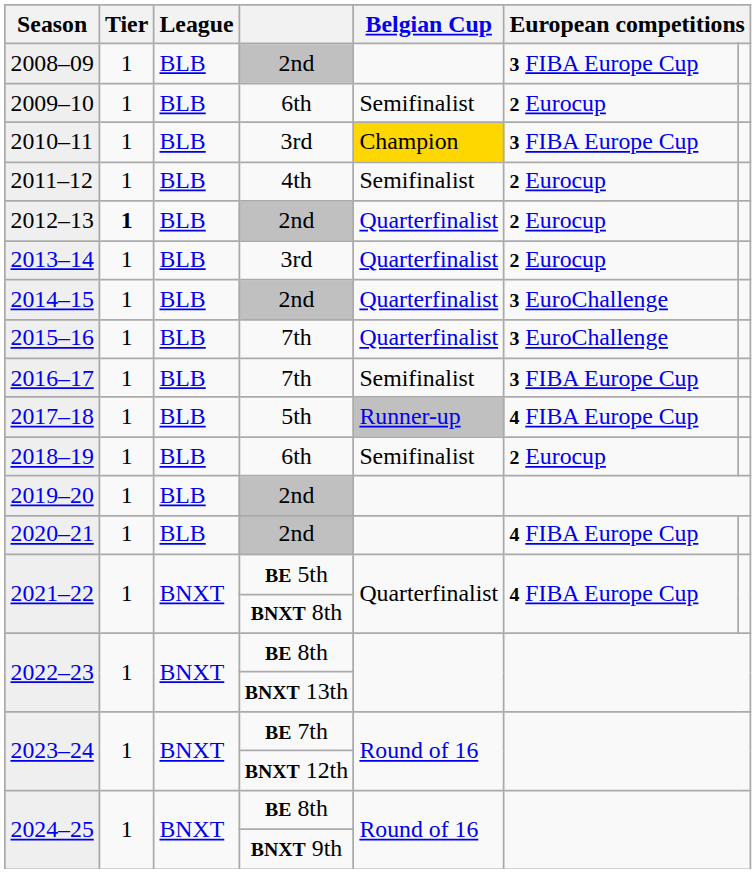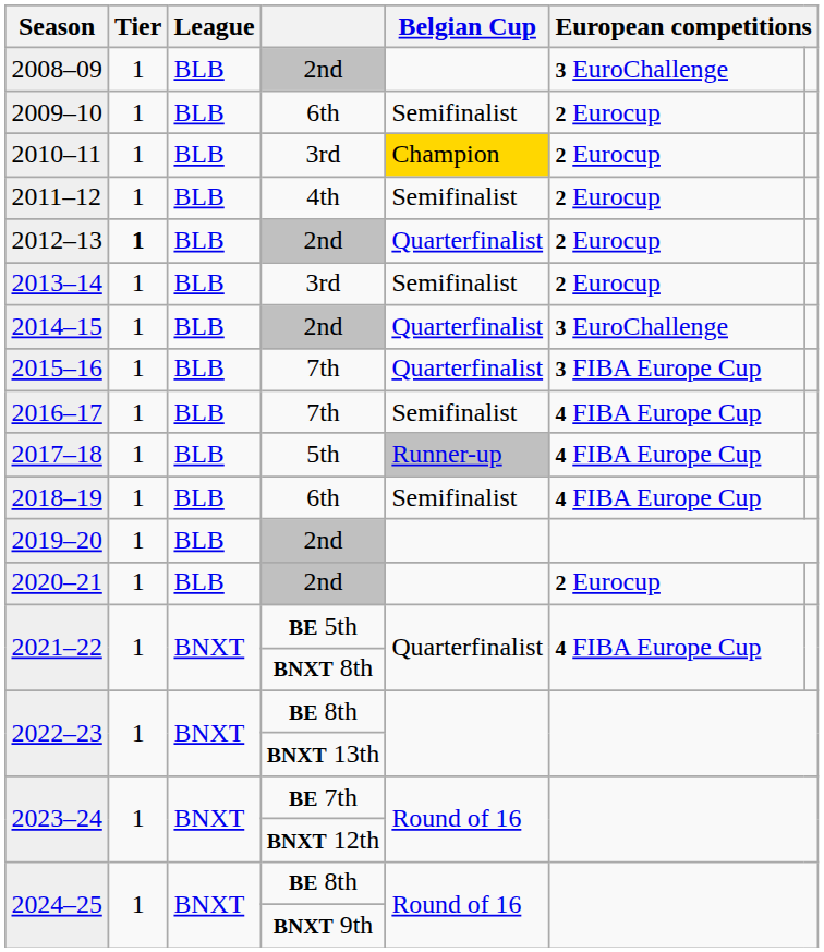2008–09 | column 6: 3 FIBA Europe Cup -> 3 EuroChallenge
2010–11 | column 6: 3 FIBA Europe Cup -> 2 Eurocup
2013–14 | Belgian Cup: Quarterfinalist -> Semifinalist
2015–16 | column 6: 3 EuroChallenge -> 3 FIBA Europe Cup
2016–17 | column 6: 3 FIBA Europe Cup -> 4 FIBA Europe Cup
2018–19 | column 6: 2 Eurocup -> 4 FIBA Europe Cup
2020–21 | column 6: 4 FIBA Europe Cup -> 2 Eurocup
